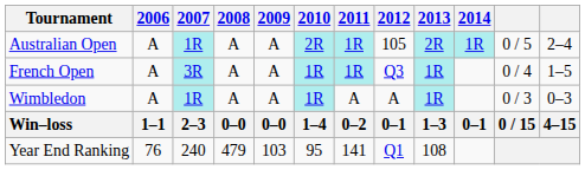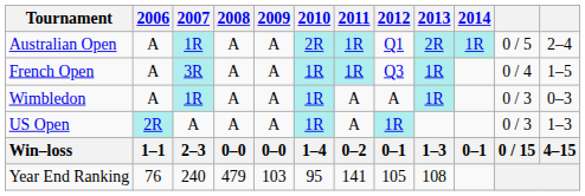Australian Open | 2012: 105 -> Q1
+ row: US Open | 2R | A | A | A | 1R | A | 1R | 0 / 3 | 1–3
Year End Ranking | 2012: Q1 -> 105
